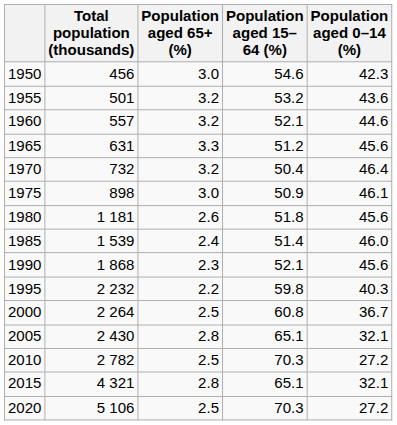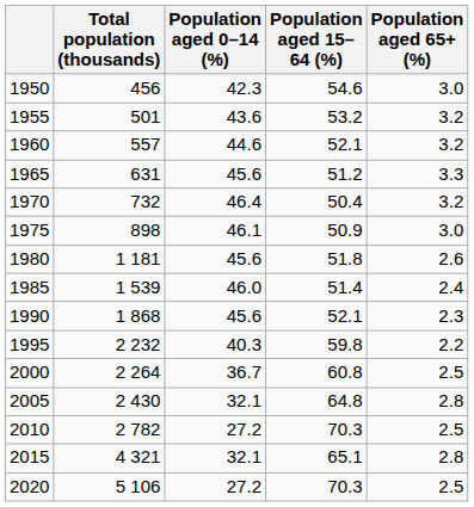columns swapped: Population aged 0–14 (%) <-> Population aged 65+ (%)
2005 | Population aged 15–64 (%): 65.1 -> 64.8
